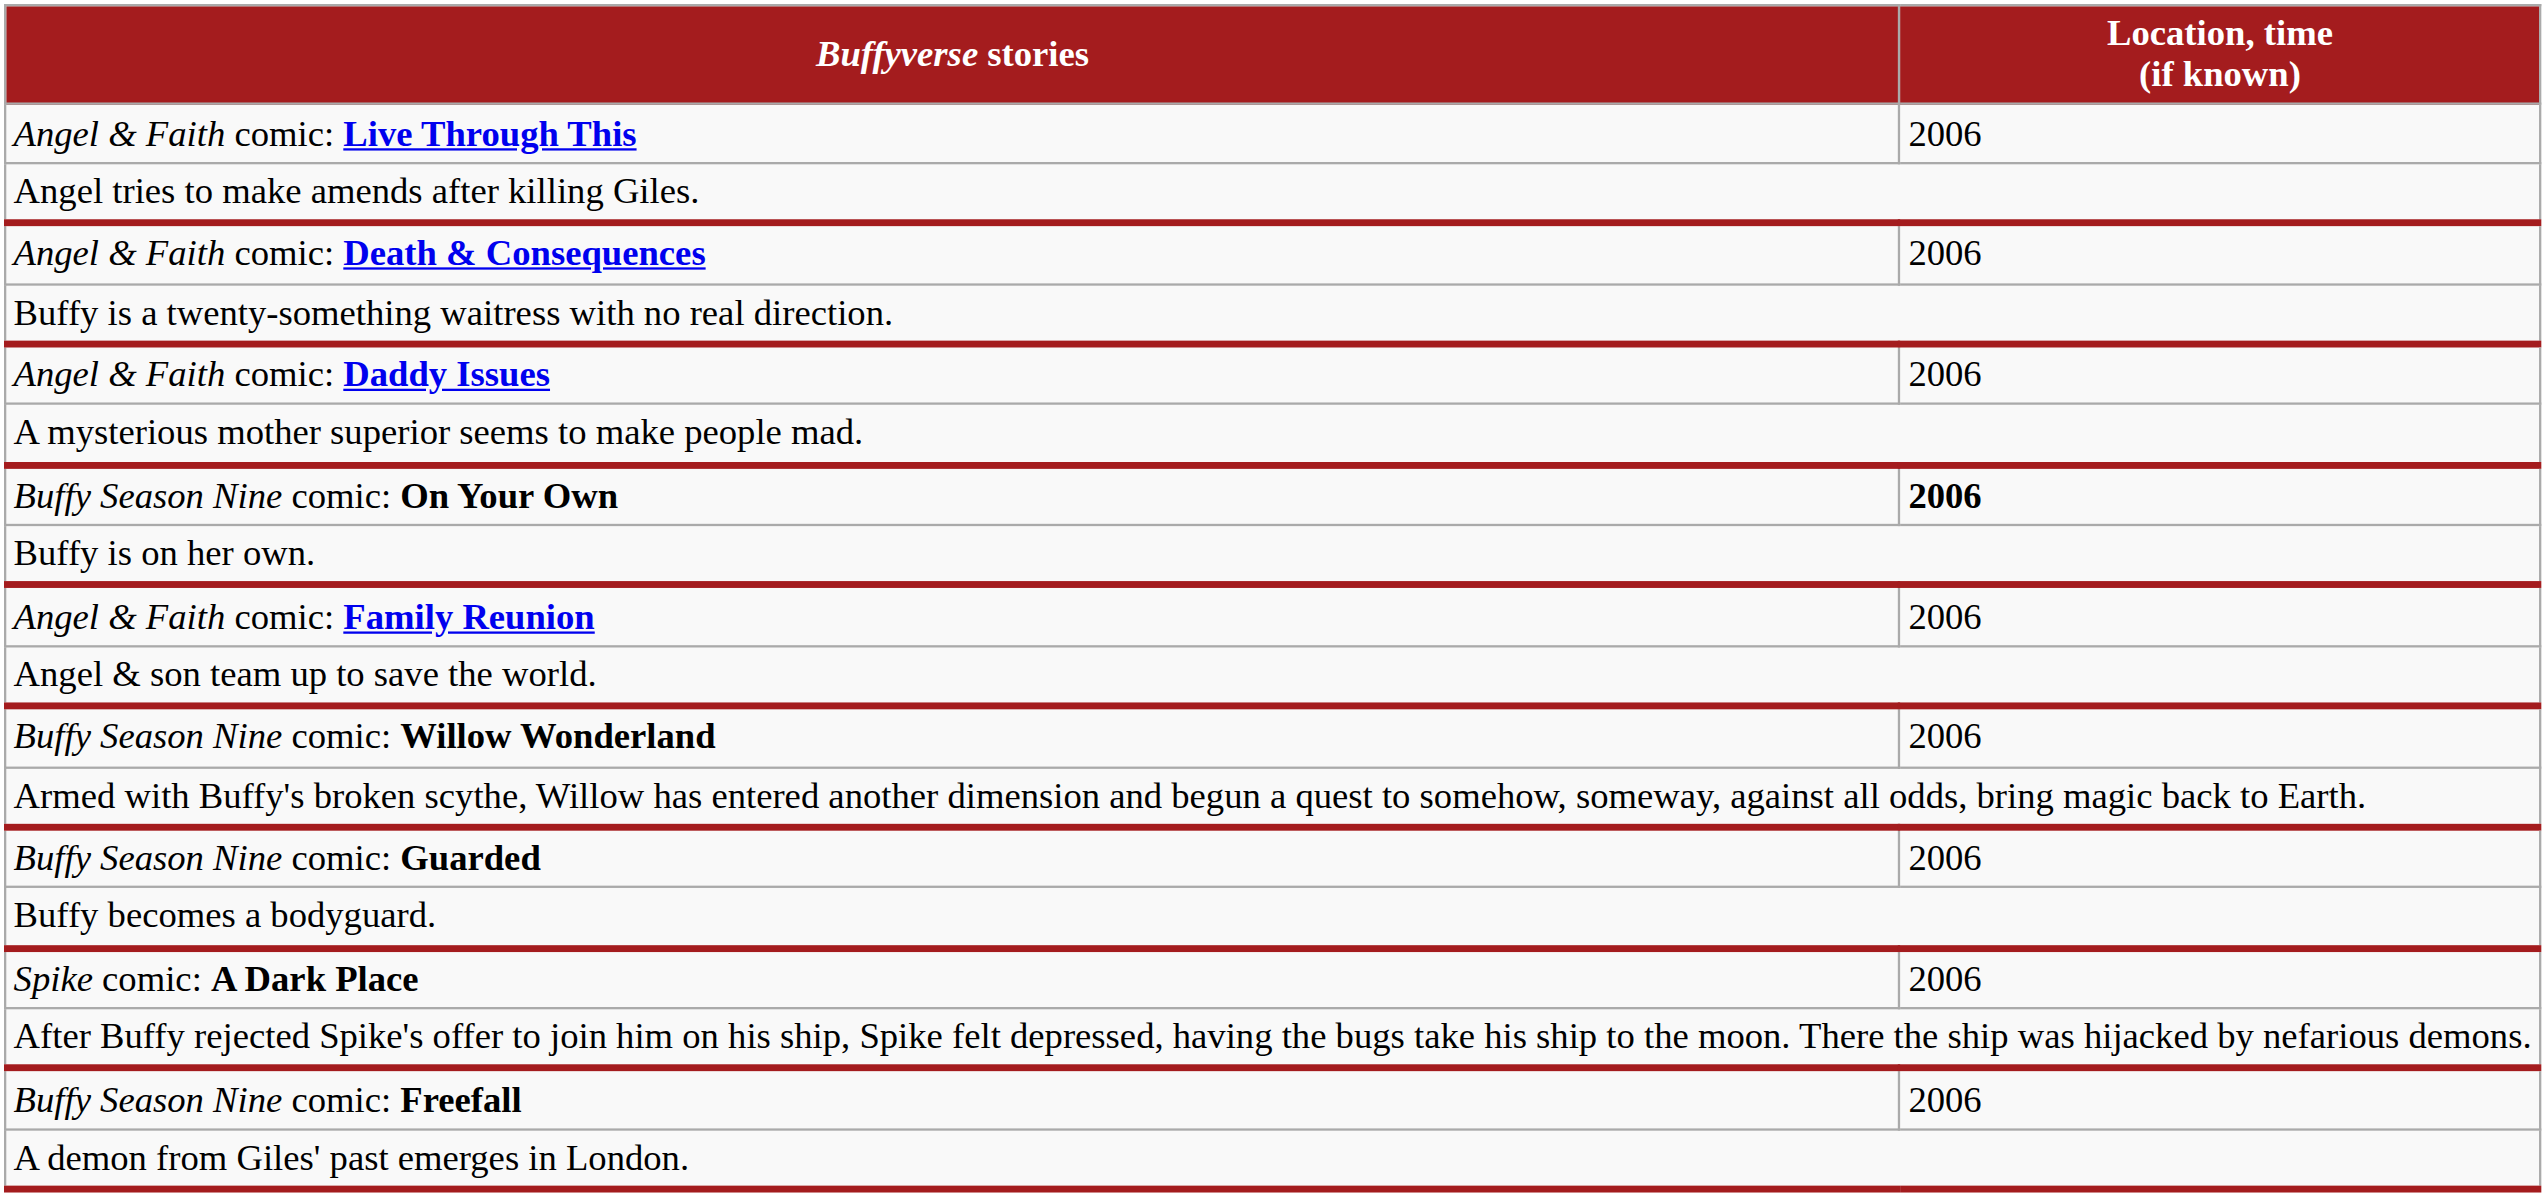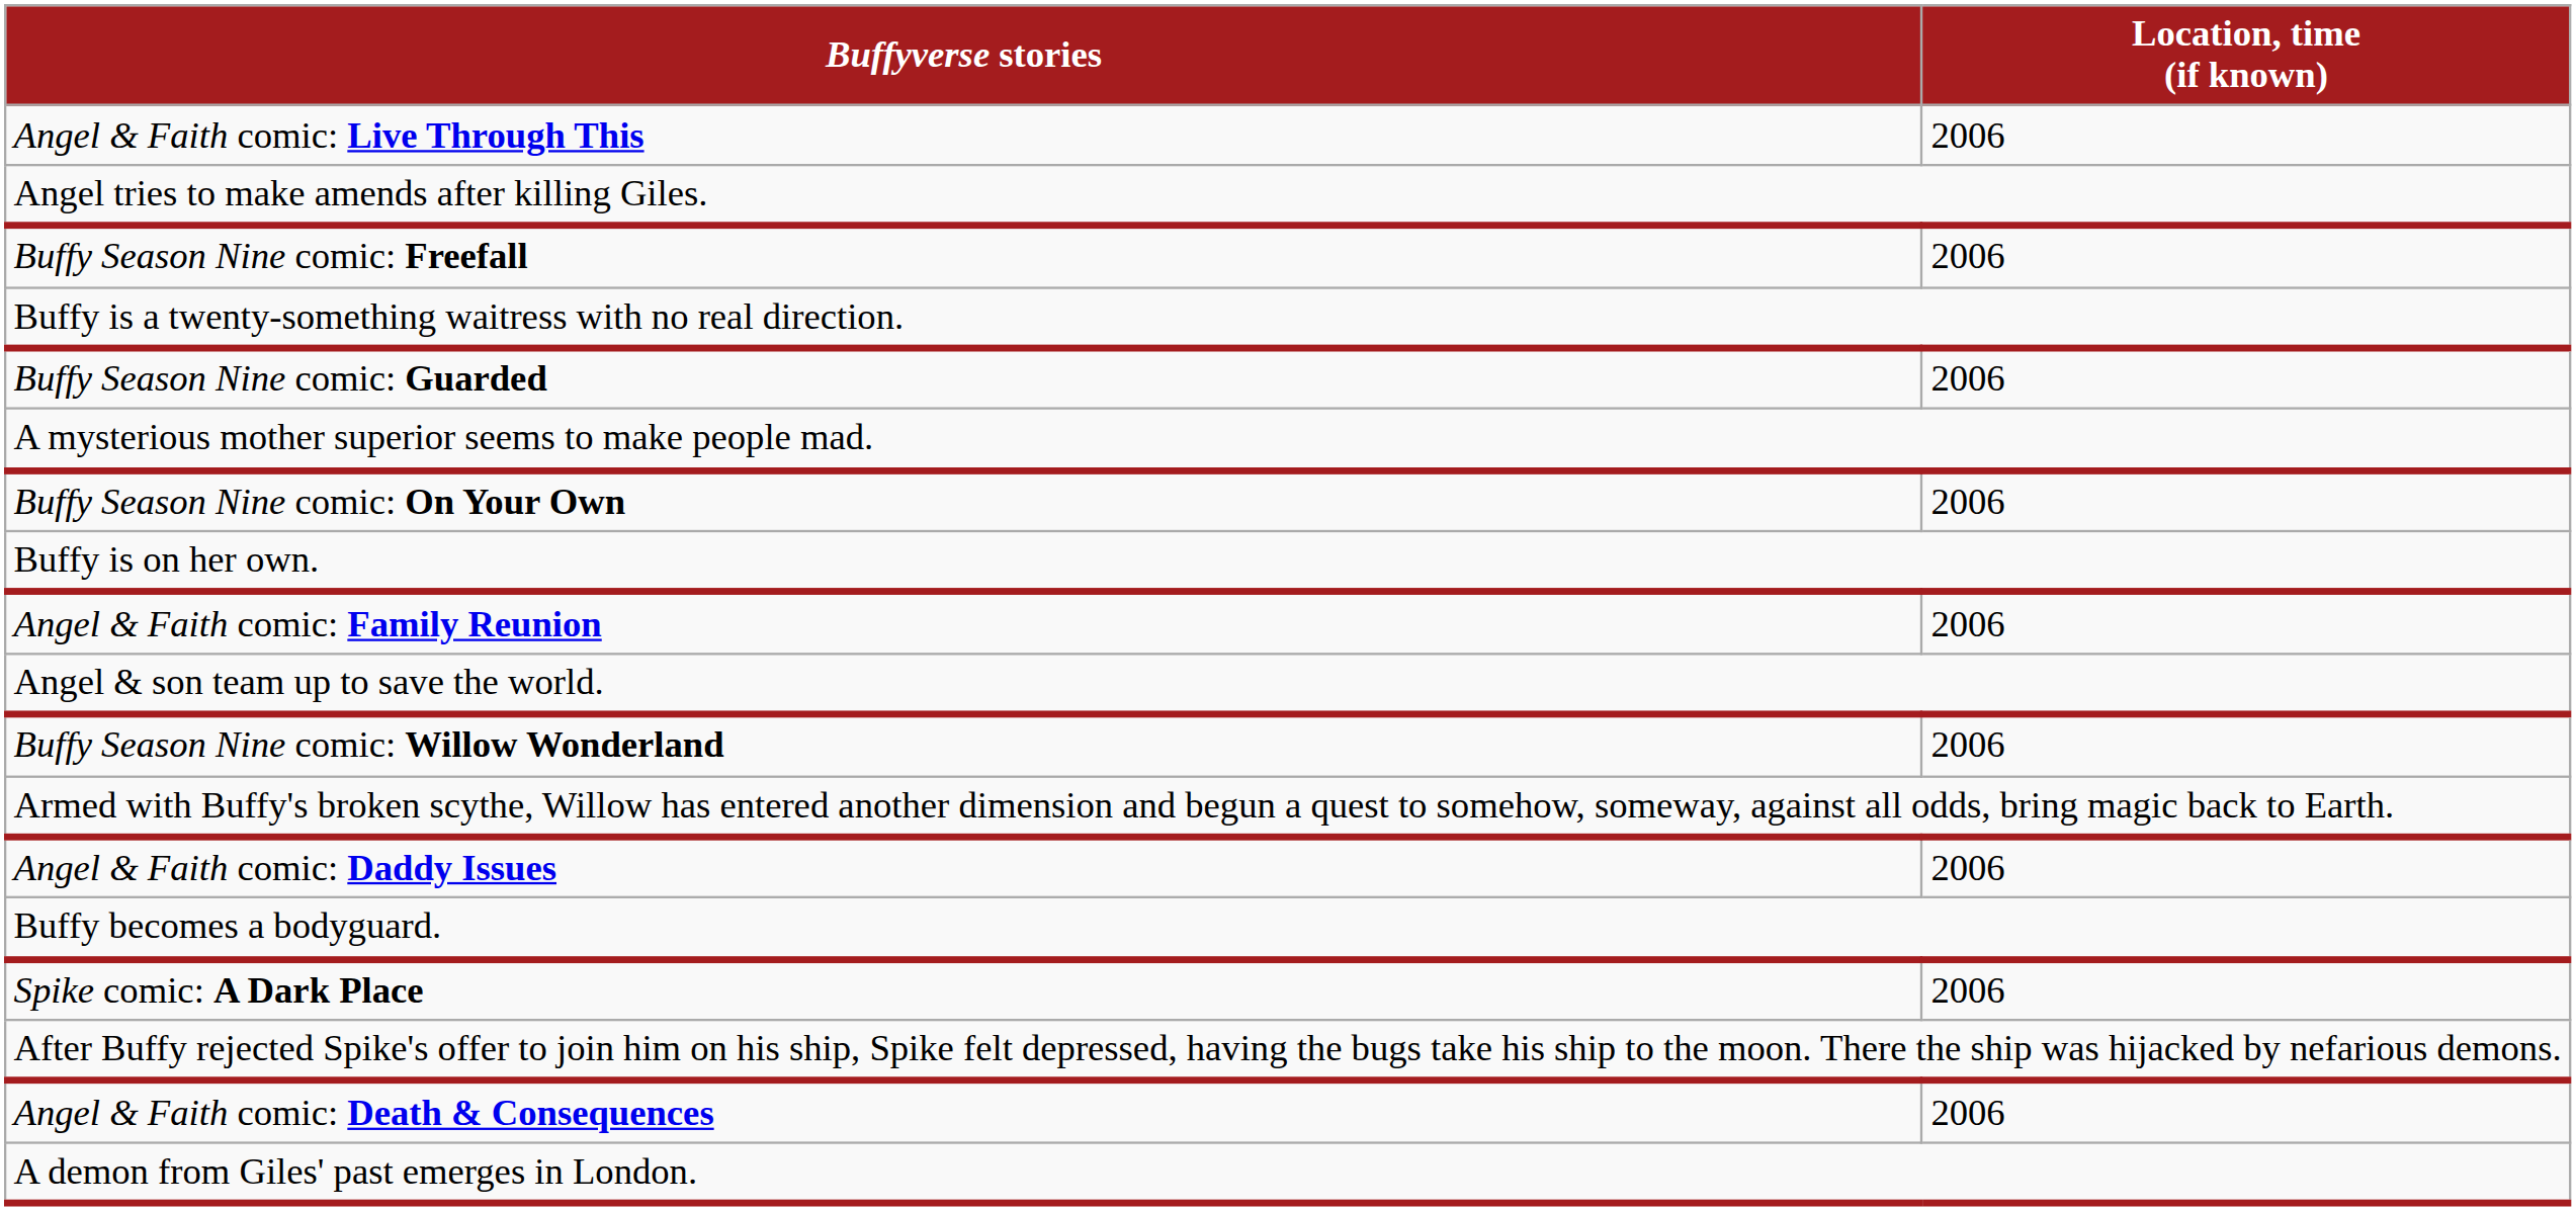rows swapped: Buffy Season Nine comic: Freefall <-> Angel & Faith comic: Death & Consequences
rows swapped: Angel & Faith comic: Daddy Issues <-> Buffy Season Nine comic: Guarded
Buffy Season Nine comic: On Your Own | Location, time (if known): bold -> normal
